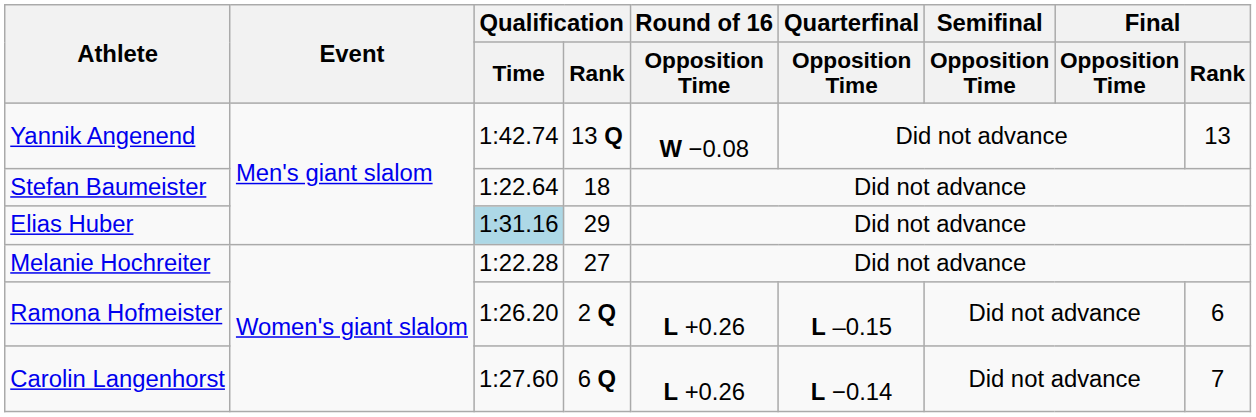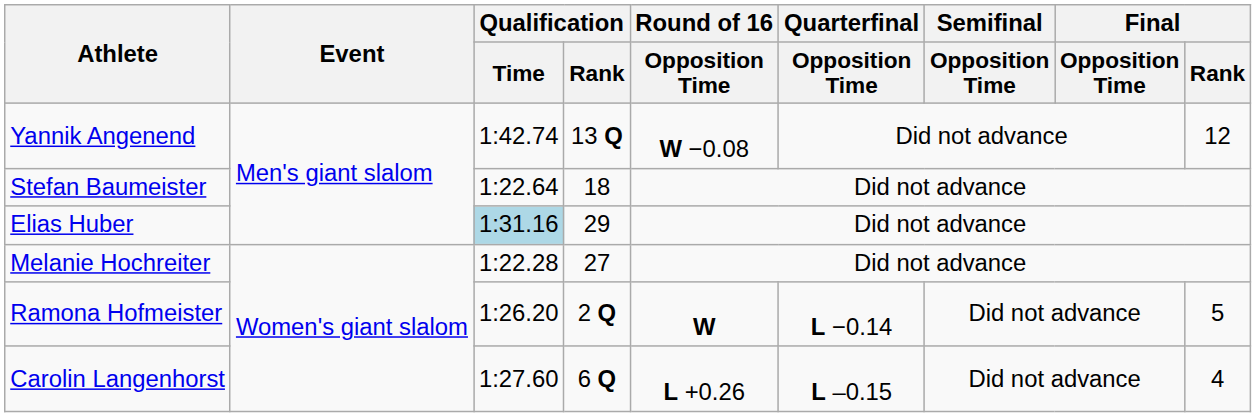Yannik Angenend | Final / Rank: 13 -> 12
Ramona Hofmeister | Round of 16 / Opposition Time: L +0.26 -> W
Ramona Hofmeister | Quarterfinal / Opposition Time: L –0.15 -> L −0.14
Ramona Hofmeister | Final / Rank: 6 -> 5
Carolin Langenhorst | Quarterfinal / Opposition Time: L −0.14 -> L –0.15
Carolin Langenhorst | Final / Rank: 7 -> 4
